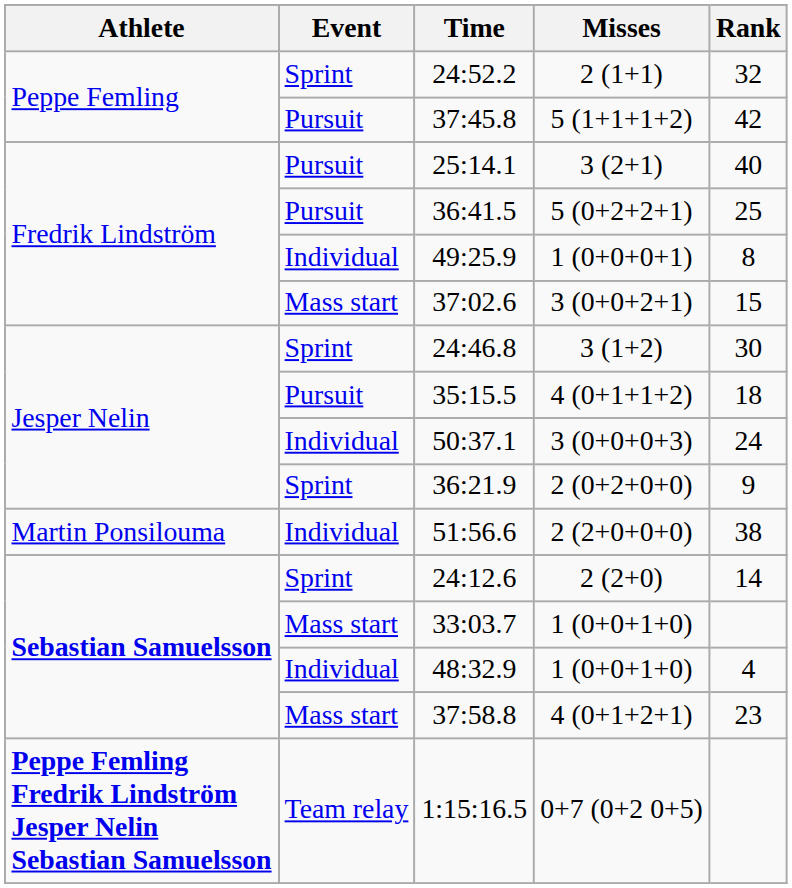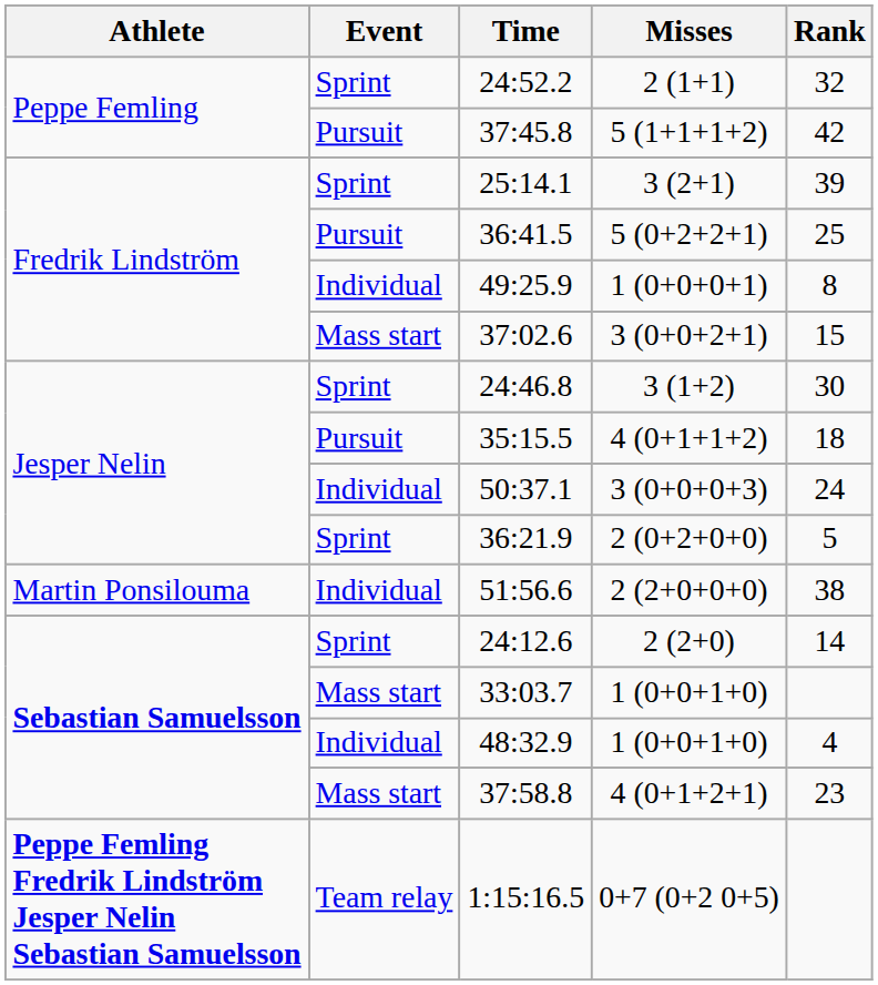25:14.1 | Event: Pursuit -> Sprint
25:14.1 | Rank: 40 -> 39
36:21.9 | Rank: 9 -> 5
